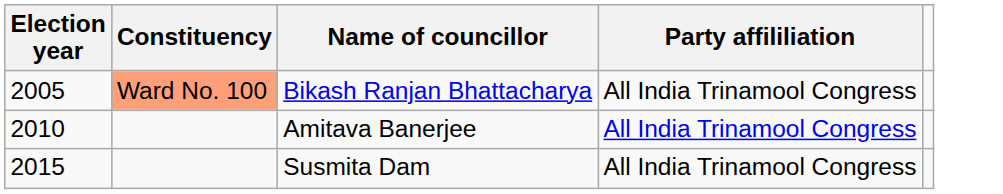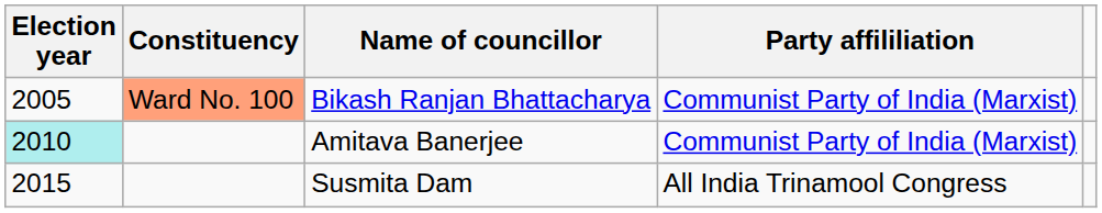Bikash Ranjan Bhattacharya | Party affililiation: All India Trinamool Congress -> Communist Party of India (Marxist)
Amitava Banerjee | Election year: no background -> paleturquoise background
Amitava Banerjee | Party affililiation: All India Trinamool Congress -> Communist Party of India (Marxist)
